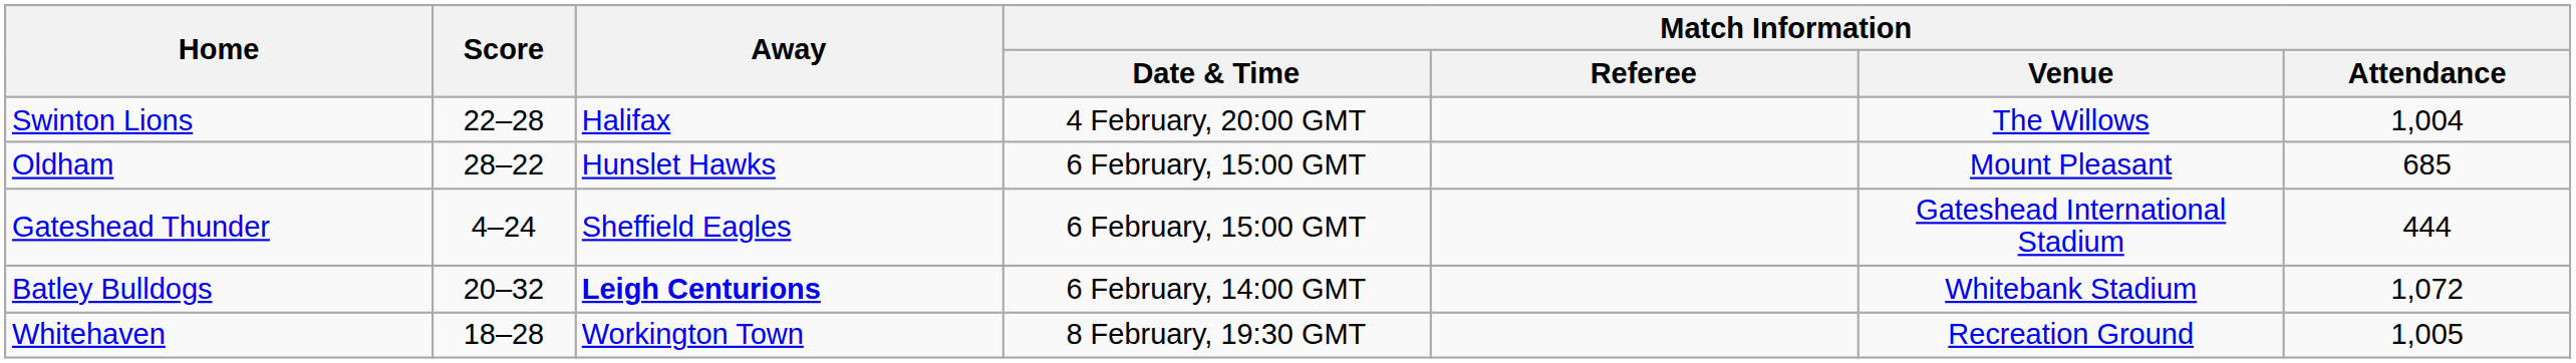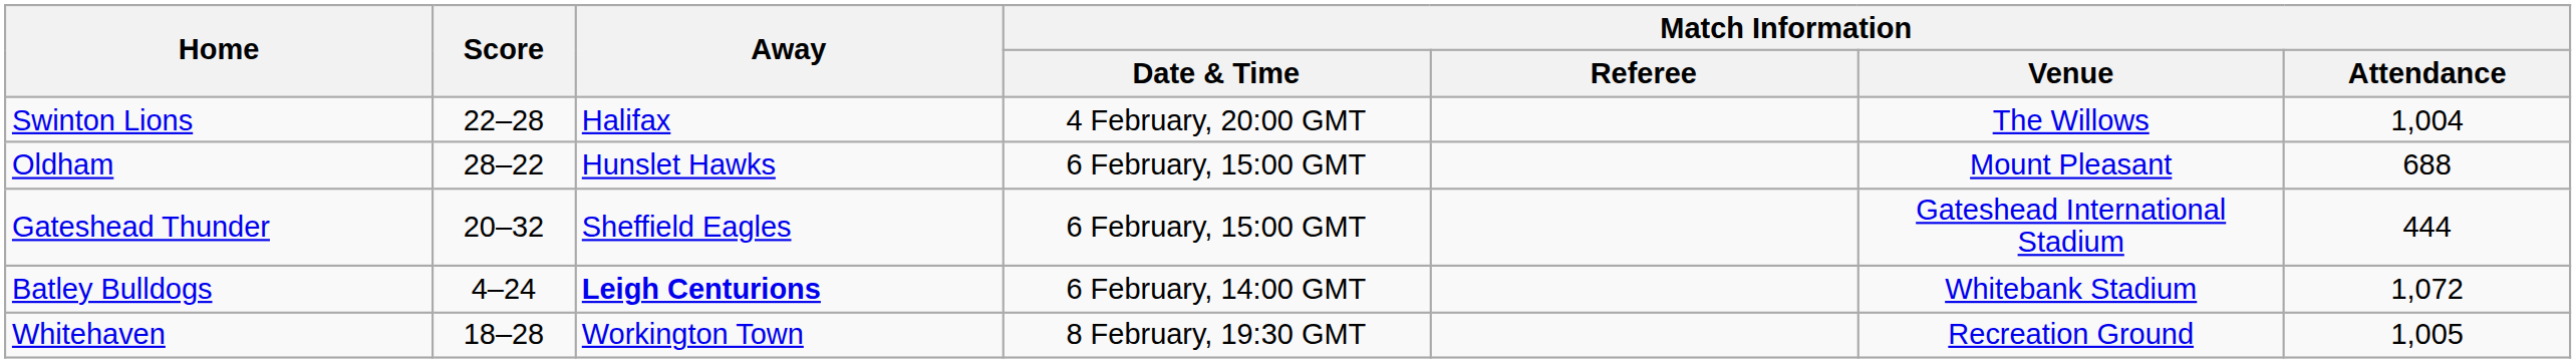Oldham | Match Information / Attendance: 685 -> 688
Gateshead Thunder | Score: 4–24 -> 20–32
Batley Bulldogs | Score: 20–32 -> 4–24
